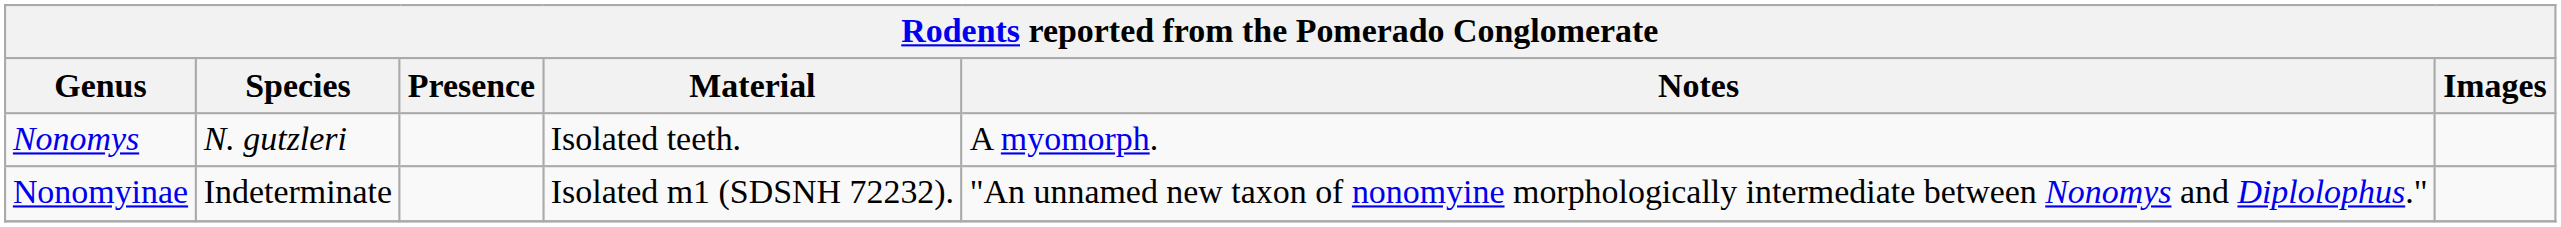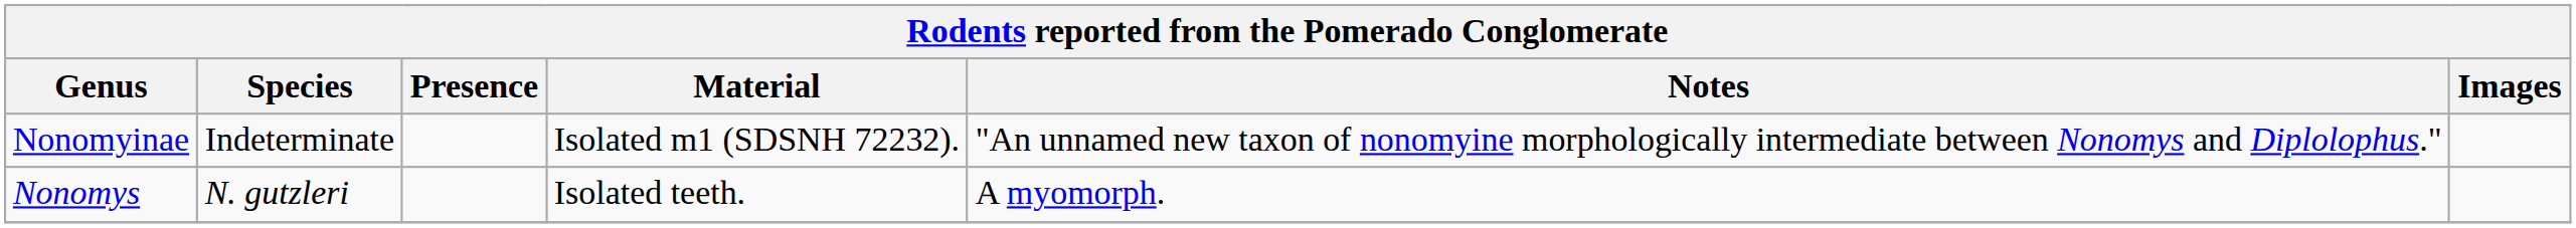rows swapped: Nonomyinae <-> Nonomys
